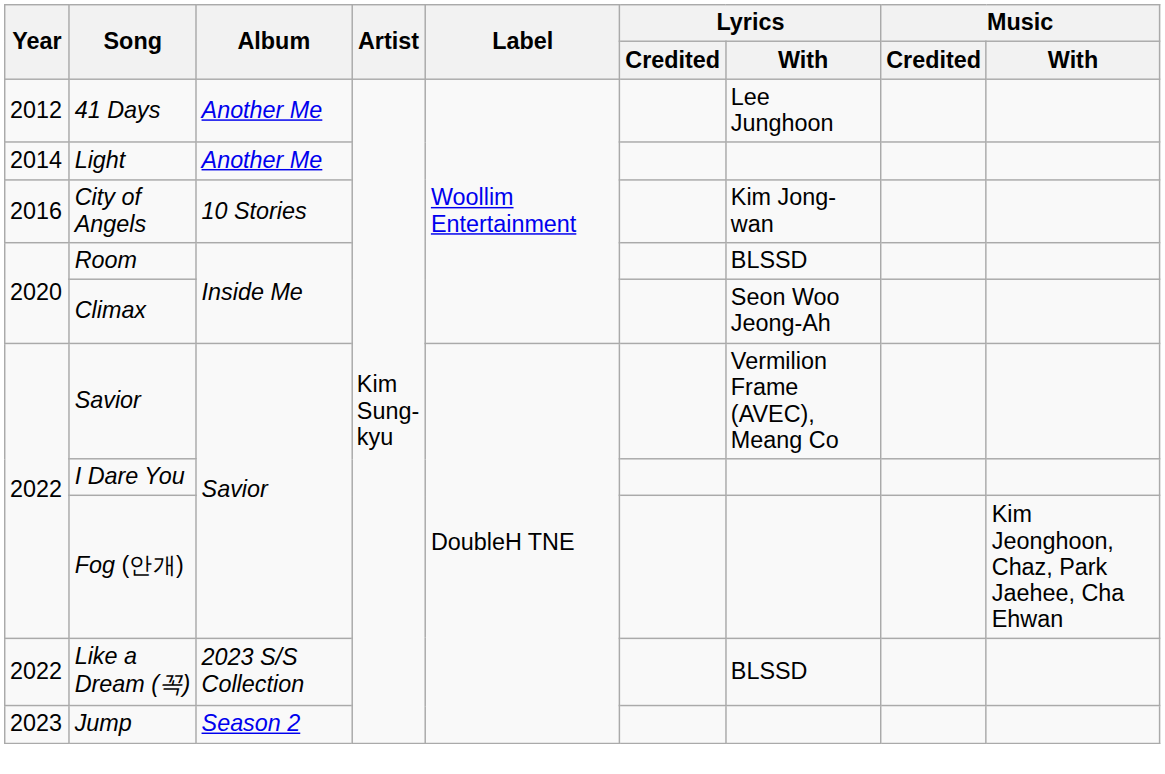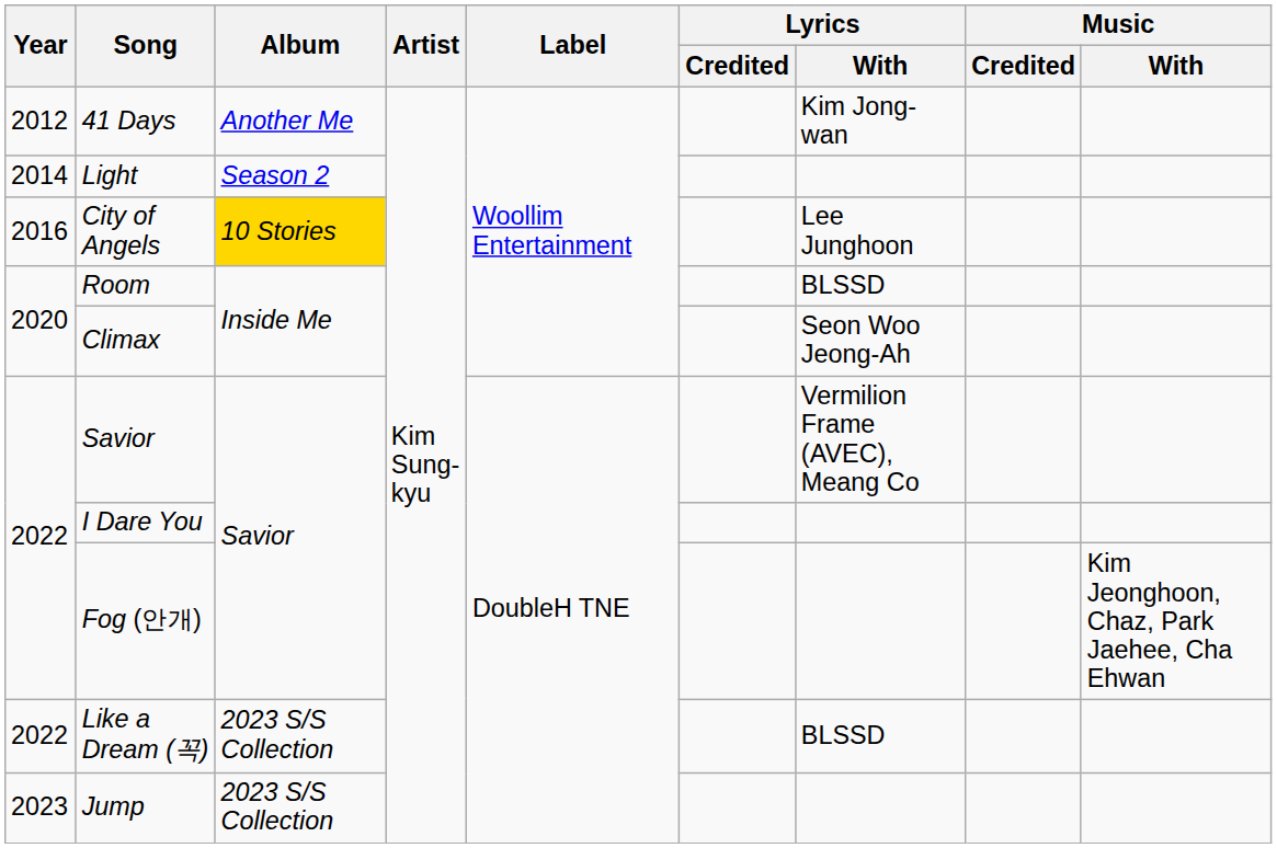41 Days | Lyrics / With: Lee Junghoon -> Kim Jong-wan
Light | Album: Another Me -> Season 2
City of Angels | Album: no background -> gold background
City of Angels | Lyrics / With: Kim Jong-wan -> Lee Junghoon
Jump | Album: Season 2 -> 2023 S/S Collection
